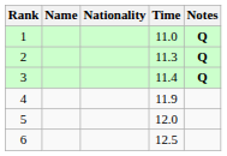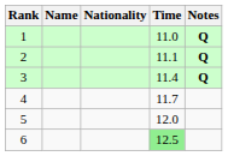2 | Time: 11.3 -> 11.1
4 | Time: 11.9 -> 11.7
6 | Time: no background -> lightgreen background
